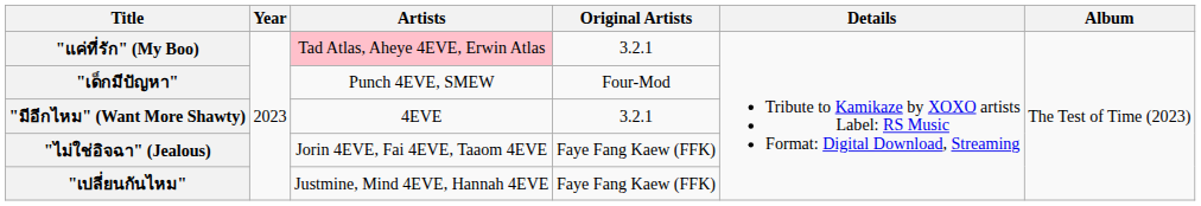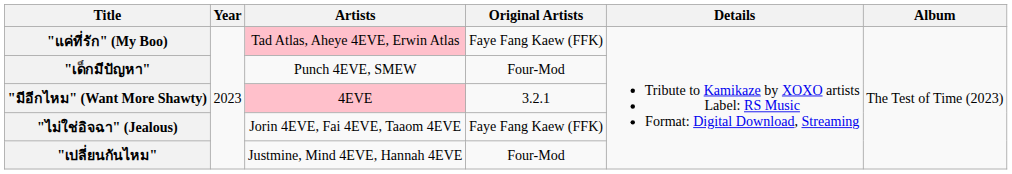"แค่ที่รัก" (My Boo) | Original Artists: 3.2.1 -> Faye Fang Kaew (FFK)
"มีอีกไหม" (Want More Shawty) | Artists: no background -> pink background
"เปลี่ยนกันไหม" | Original Artists: Faye Fang Kaew (FFK) -> Four-Mod
